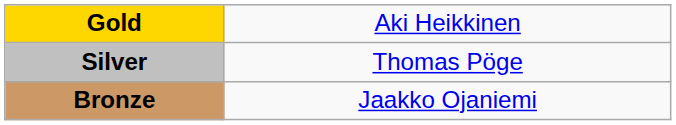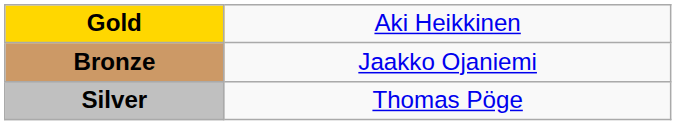rows swapped: Silver <-> Bronze
